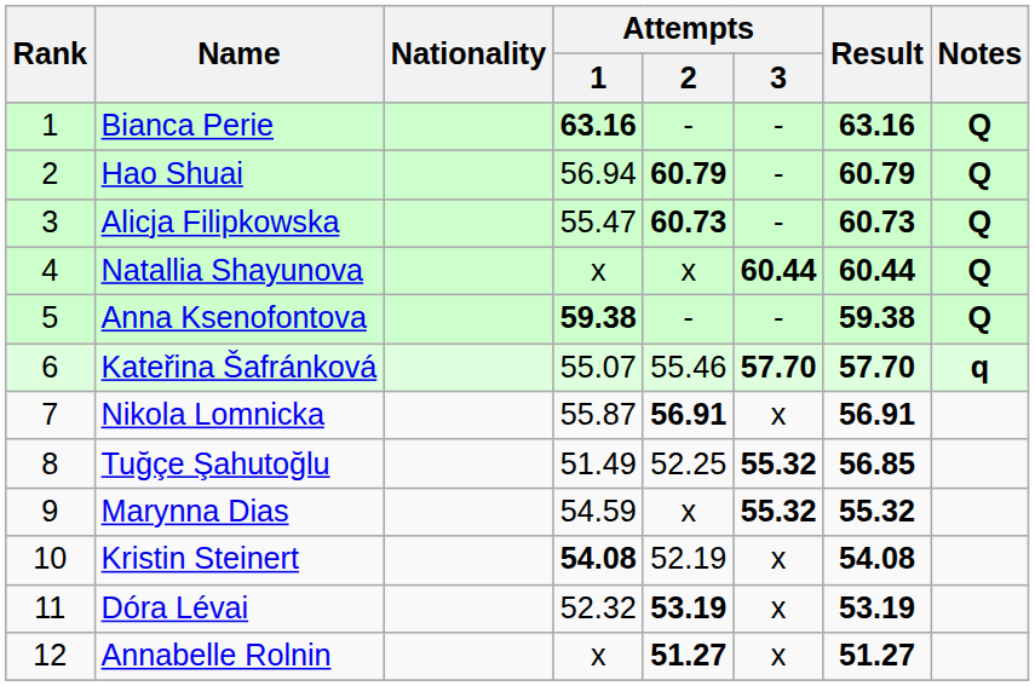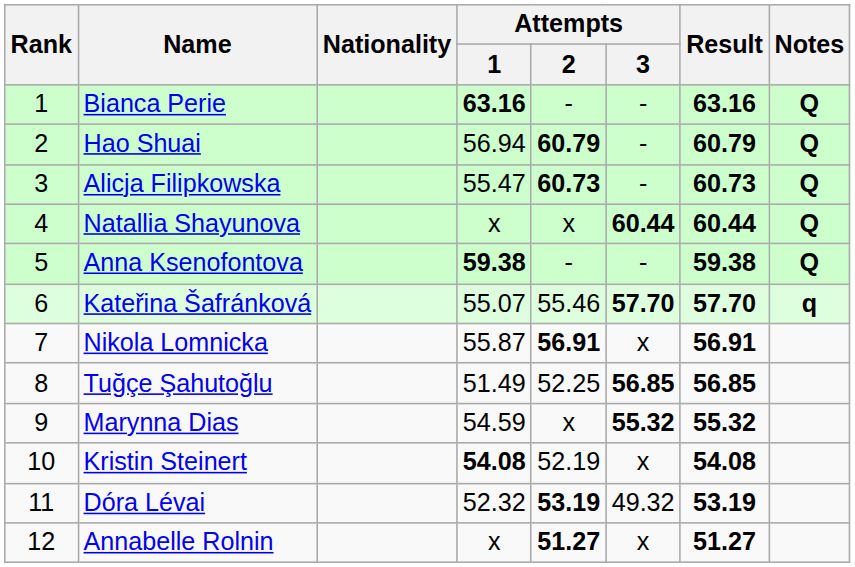Tuğçe Şahutoğlu | Attempts / 3: 55.32 -> 56.85
Dóra Lévai | Attempts / 3: x -> 49.32
